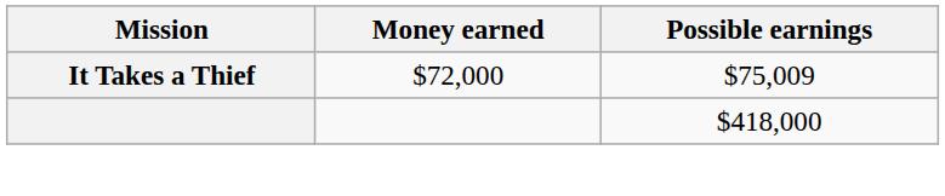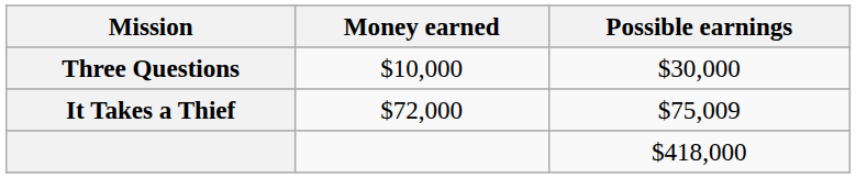+ row: Three Questions | $10,000 | $30,000
